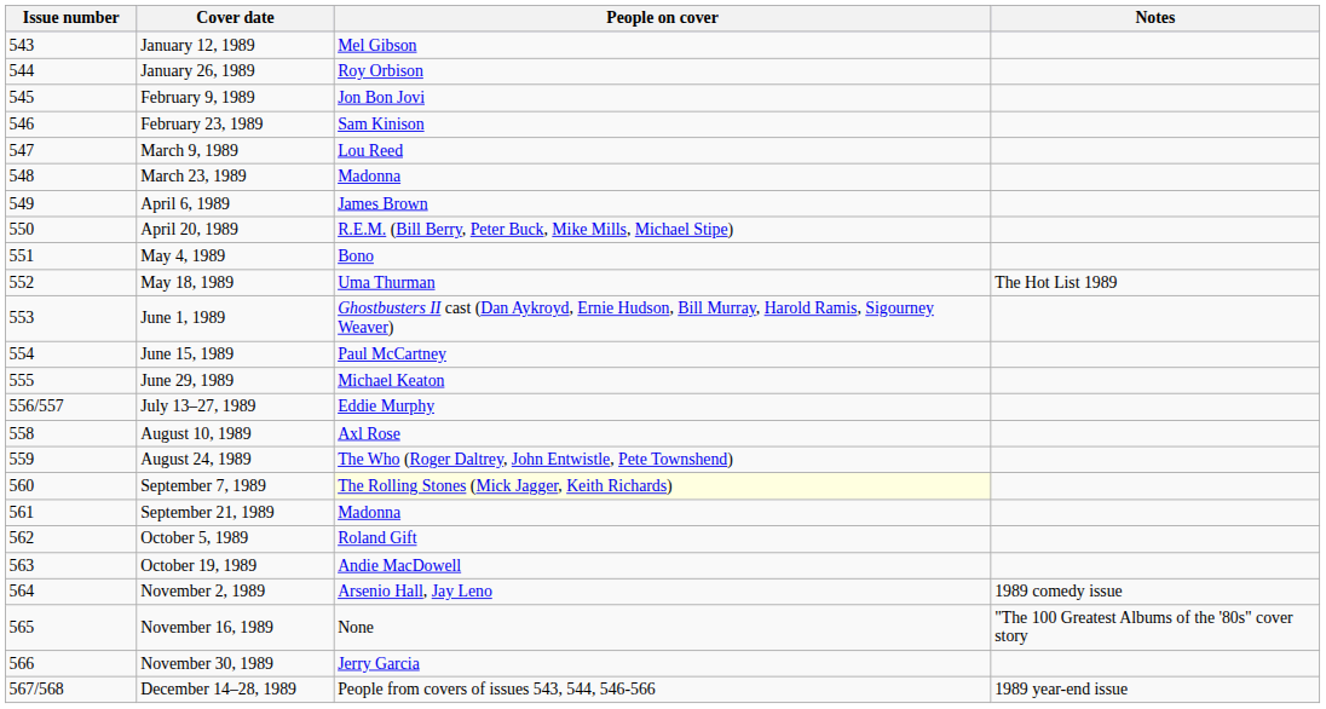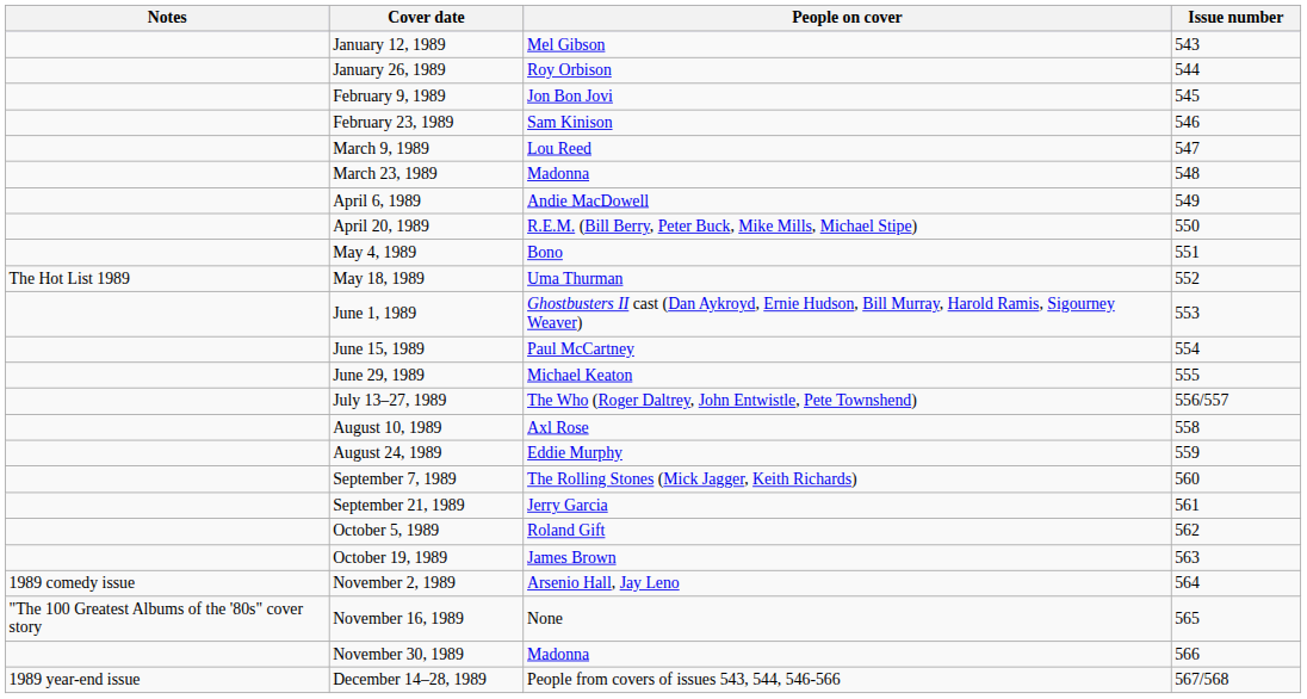columns swapped: Issue number <-> Notes
April 6, 1989 | People on cover: James Brown -> Andie MacDowell
July 13–27, 1989 | People on cover: Eddie Murphy -> The Who (Roger Daltrey, John Entwistle, Pete Townshend)
August 24, 1989 | People on cover: The Who (Roger Daltrey, John Entwistle, Pete Townshend) -> Eddie Murphy
September 7, 1989 | People on cover: lightyellow background -> no background
September 21, 1989 | People on cover: Madonna -> Jerry Garcia
October 19, 1989 | People on cover: Andie MacDowell -> James Brown
November 30, 1989 | People on cover: Jerry Garcia -> Madonna
